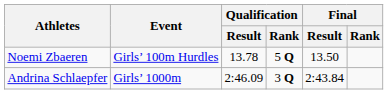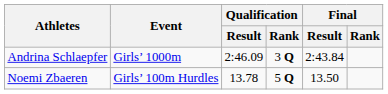rows swapped: Andrina Schlaepfer <-> Noemi Zbaeren
